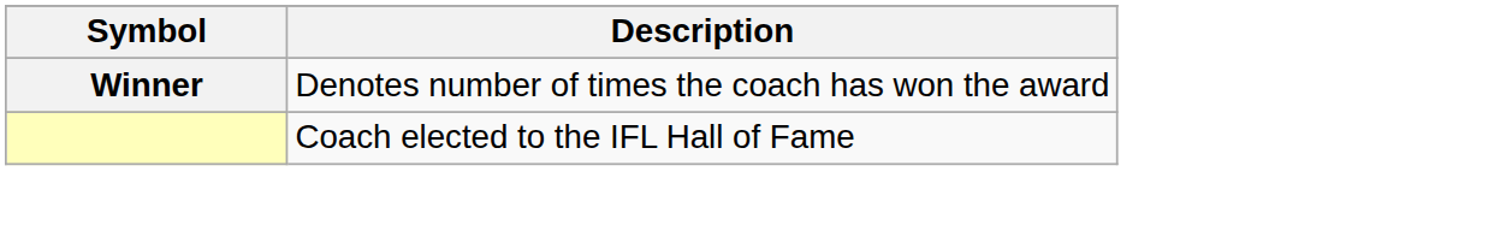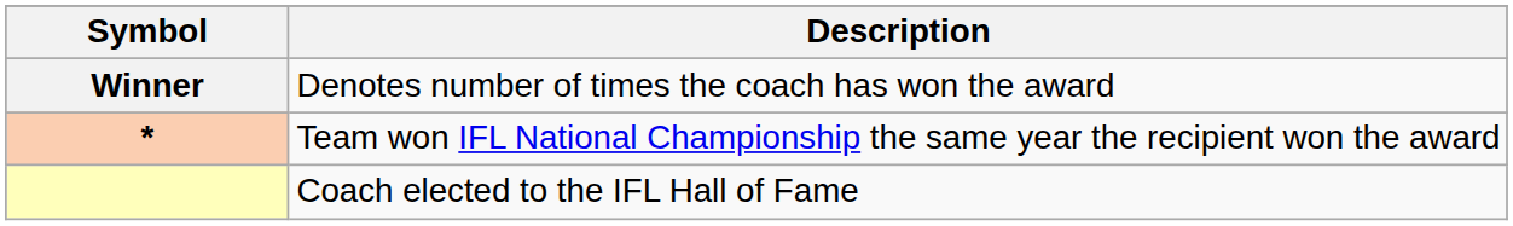+ row: * | Team won IFL National Championship the same year the recipient won the award
